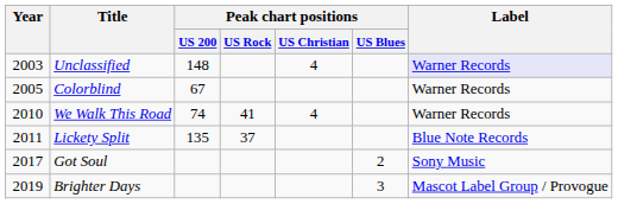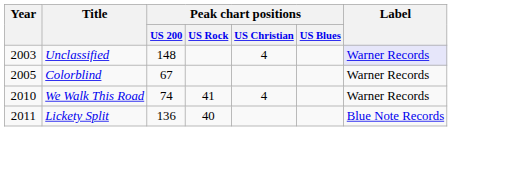Lickety Split | Peak chart positions / US 200: 135 -> 136
Lickety Split | Peak chart positions / US Rock: 37 -> 40
- row: 2017 | Got Soul | 2 | Sony Music
- row: 2019 | Brighter Days | 3 | Mascot Label Group / Provogue
